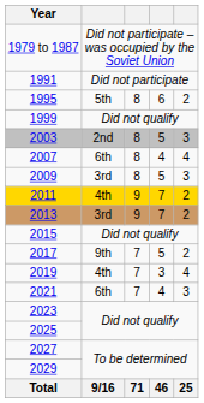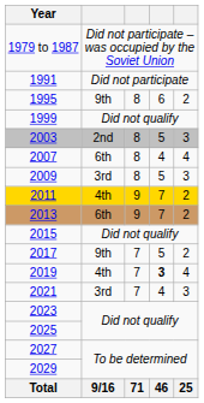1995 | column 2: 5th -> 9th
2013 | column 2: 3rd -> 6th
2019 | column 4: normal -> bold
2021 | column 2: 6th -> 3rd
